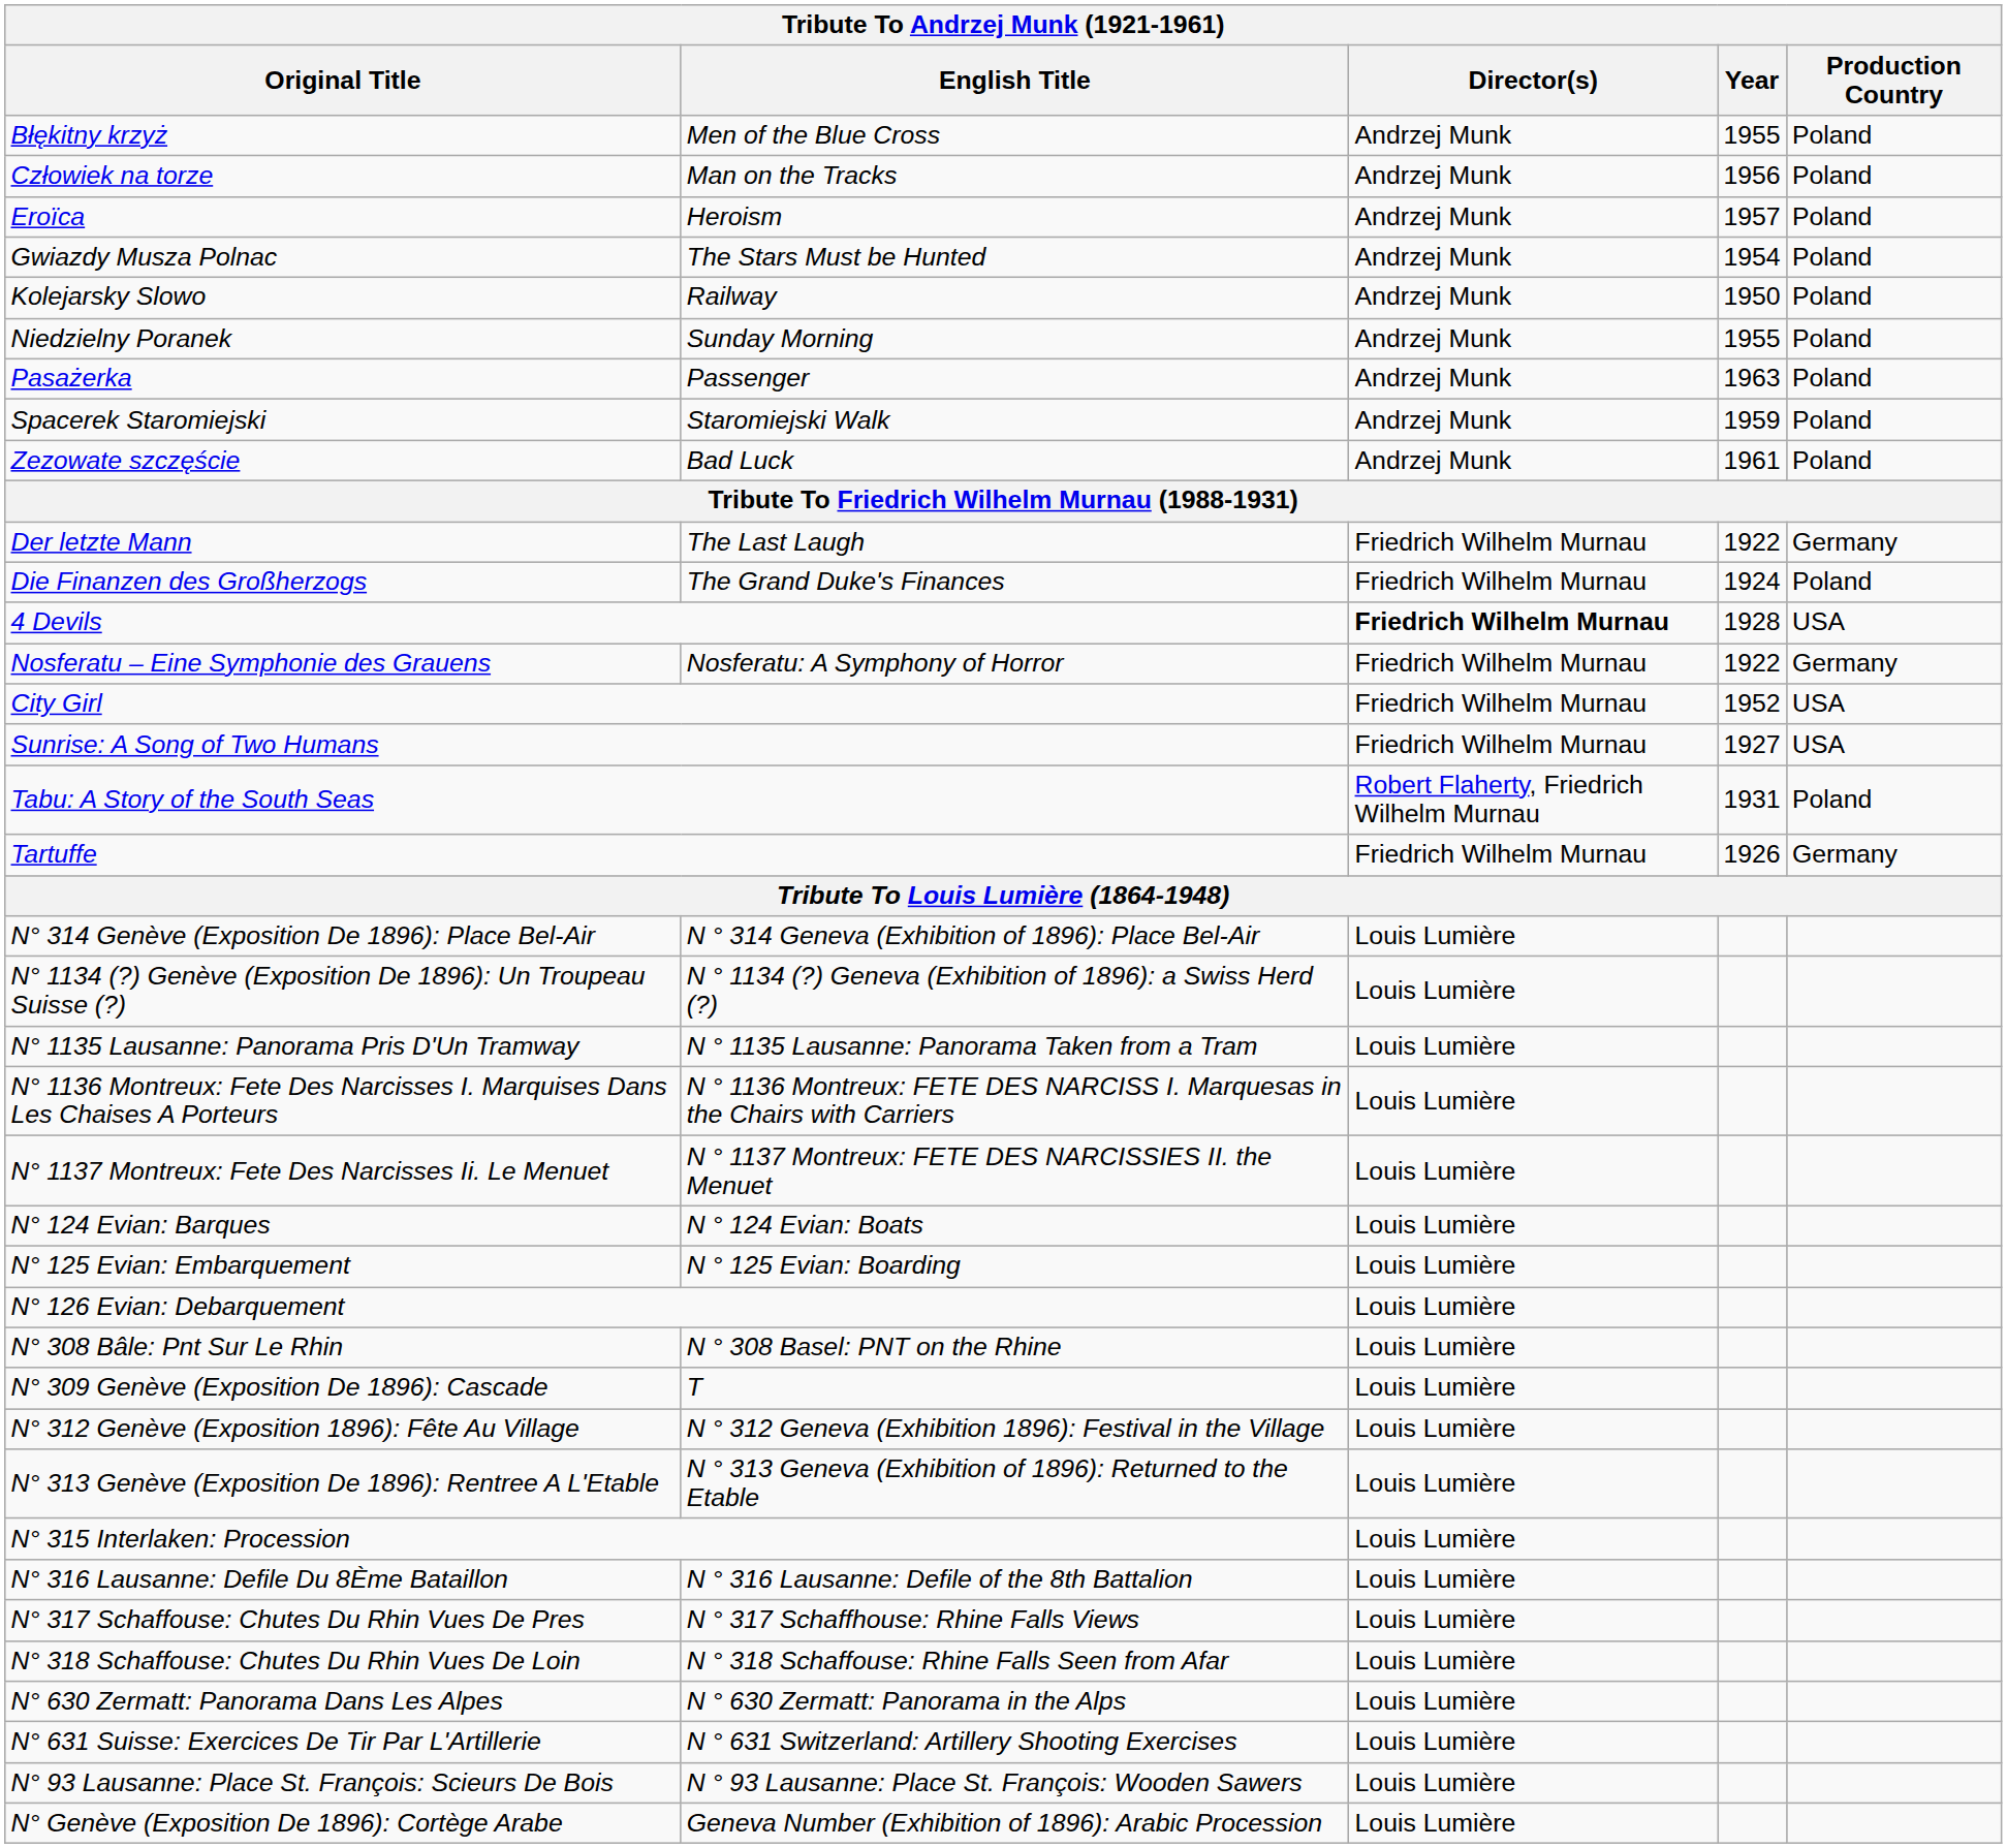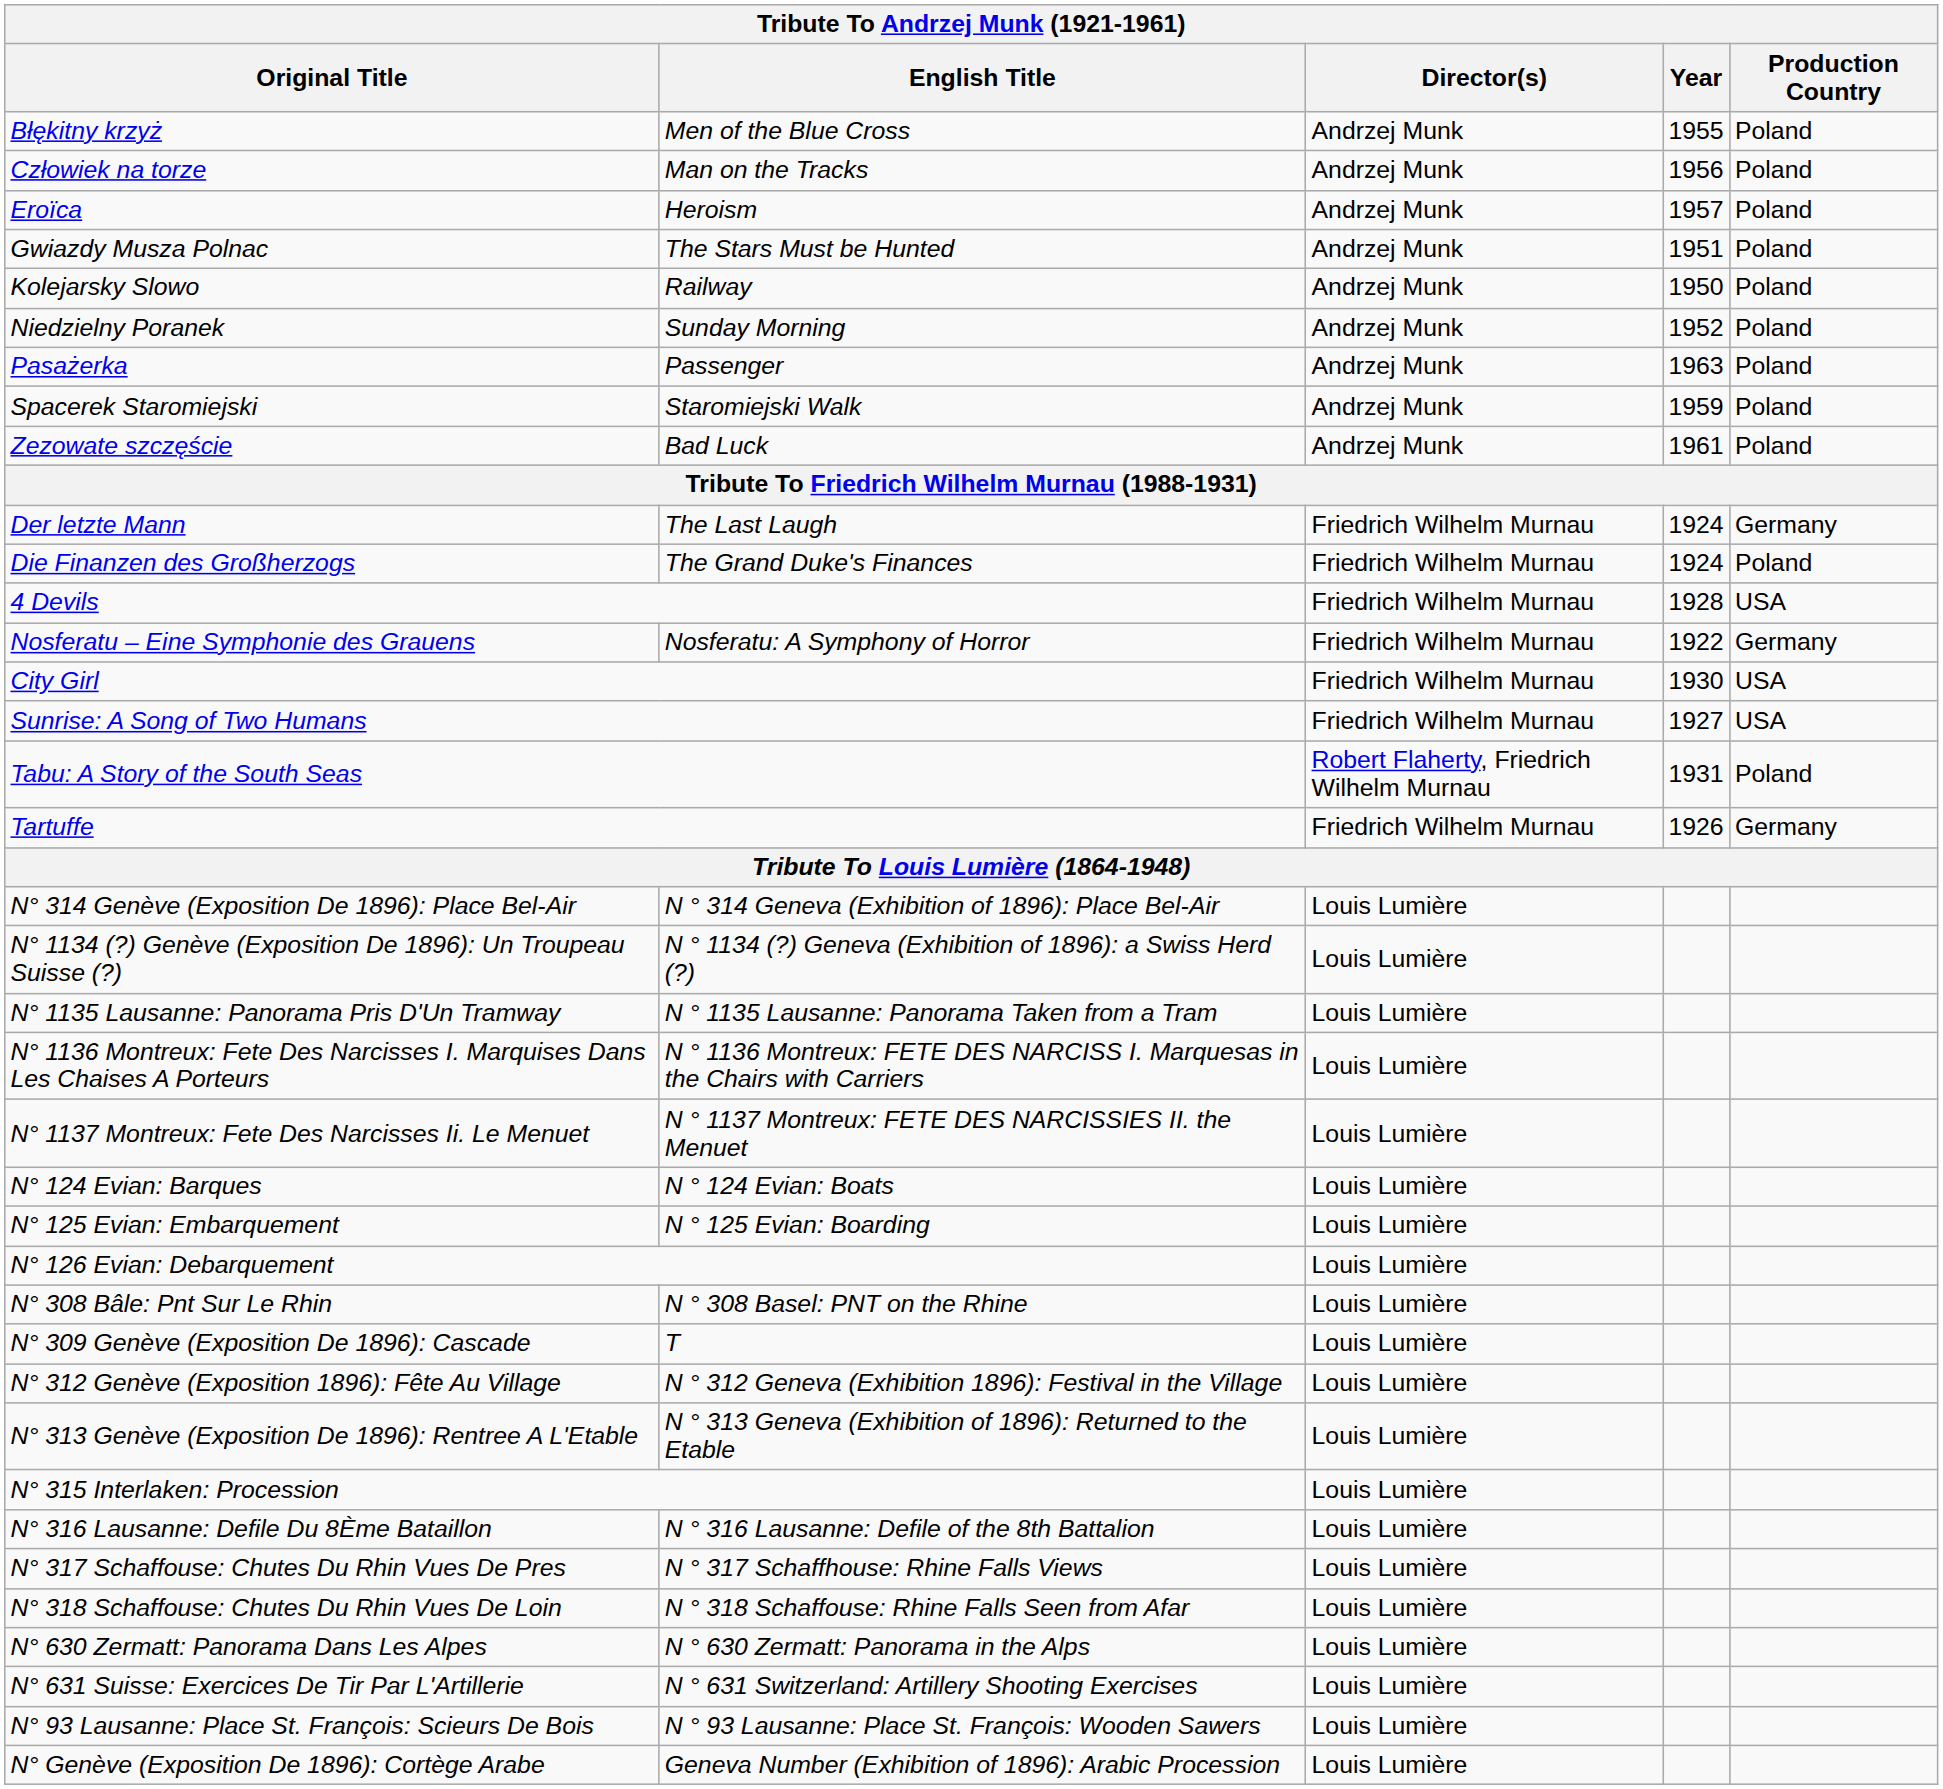Gwiazdy Musza Polnac | Year: 1954 -> 1951
Niedzielny Poranek | Year: 1955 -> 1952
Der letzte Mann | Year: 1922 -> 1924
4 Devils | Director(s): bold -> normal
City Girl | Year: 1952 -> 1930
